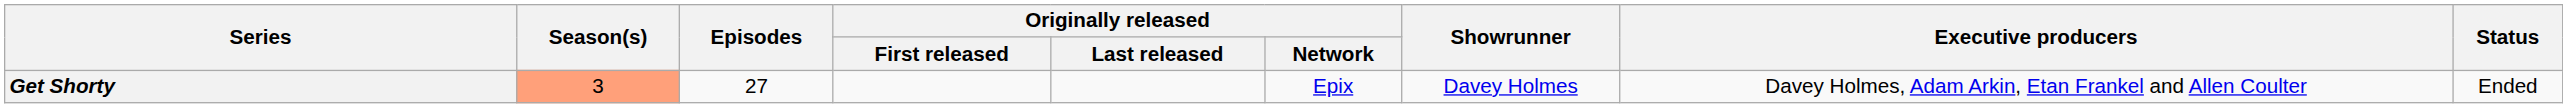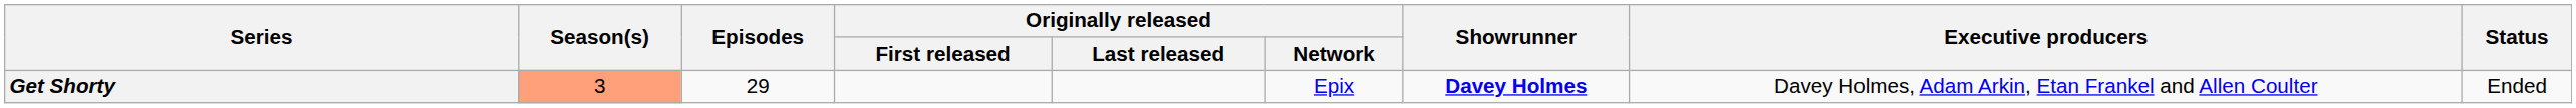Get Shorty | Episodes: 27 -> 29
Get Shorty | Showrunner: normal -> bold
